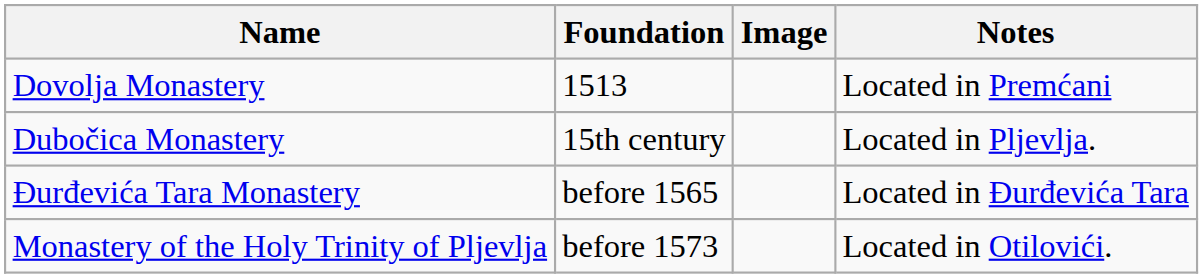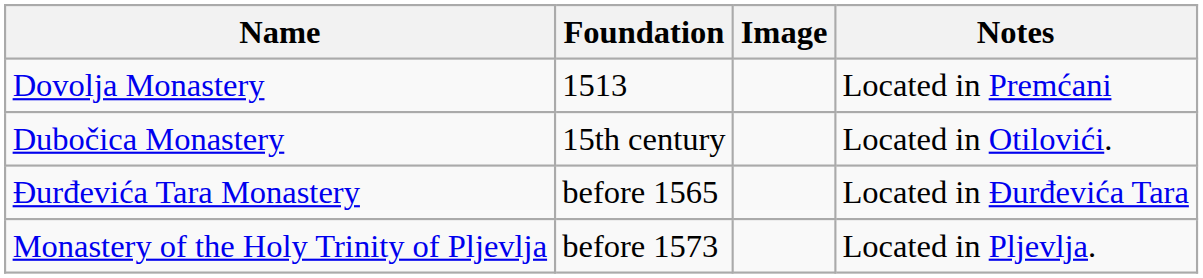Dubočica Monastery | Notes: Located in Pljevlja. -> Located in Otilovići.
Monastery of the Holy Trinity of Pljevlja | Notes: Located in Otilovići. -> Located in Pljevlja.
